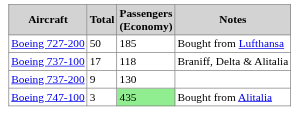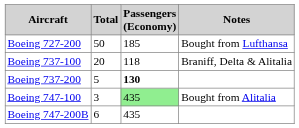Boeing 737-100 | Total: 17 -> 20
Boeing 737-200 | Total: 9 -> 5
Boeing 737-200 | Passengers (Economy): normal -> bold
+ row: Boeing 747-200B | 6 | 435
